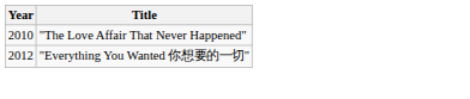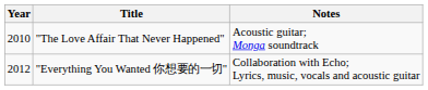+ column: Notes | Acoustic guitar; Monga soundtrack | Collaboration with Echo; Lyrics, music, vocals and acoustic guitar
